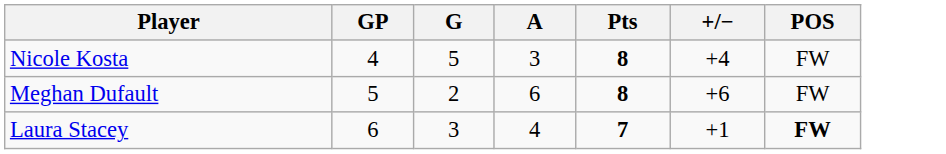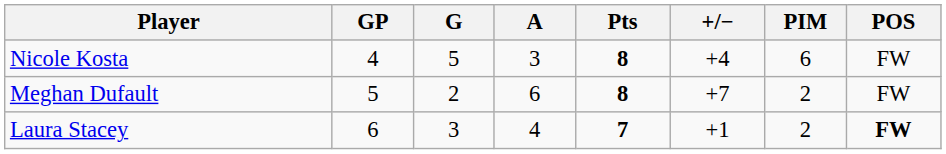+ column: PIM | 6 | 2 | 2
Meghan Dufault | +/−: +6 -> +7
